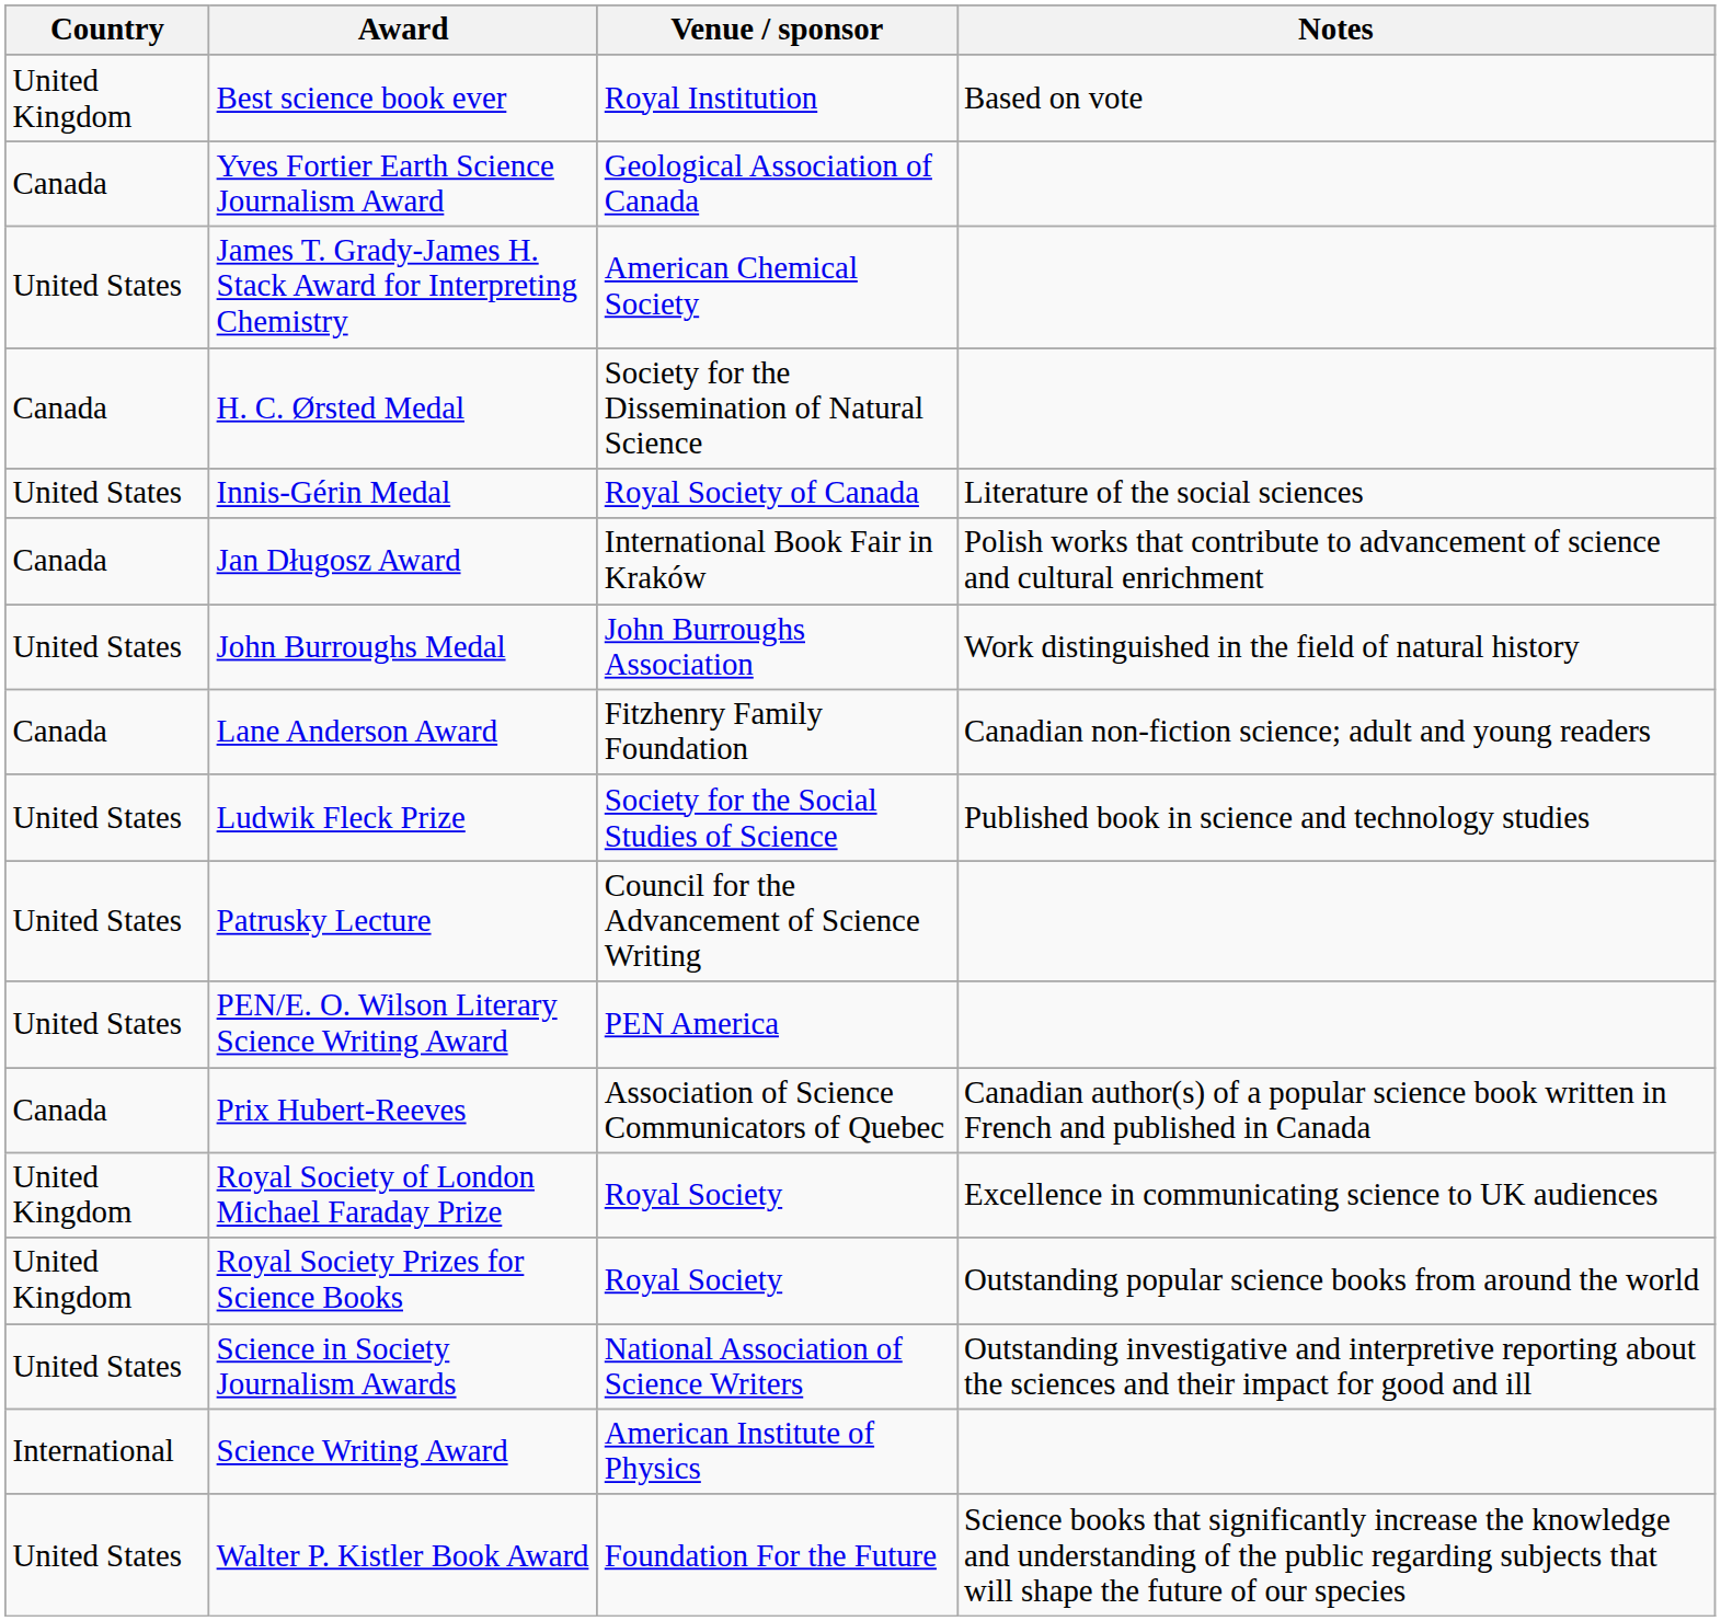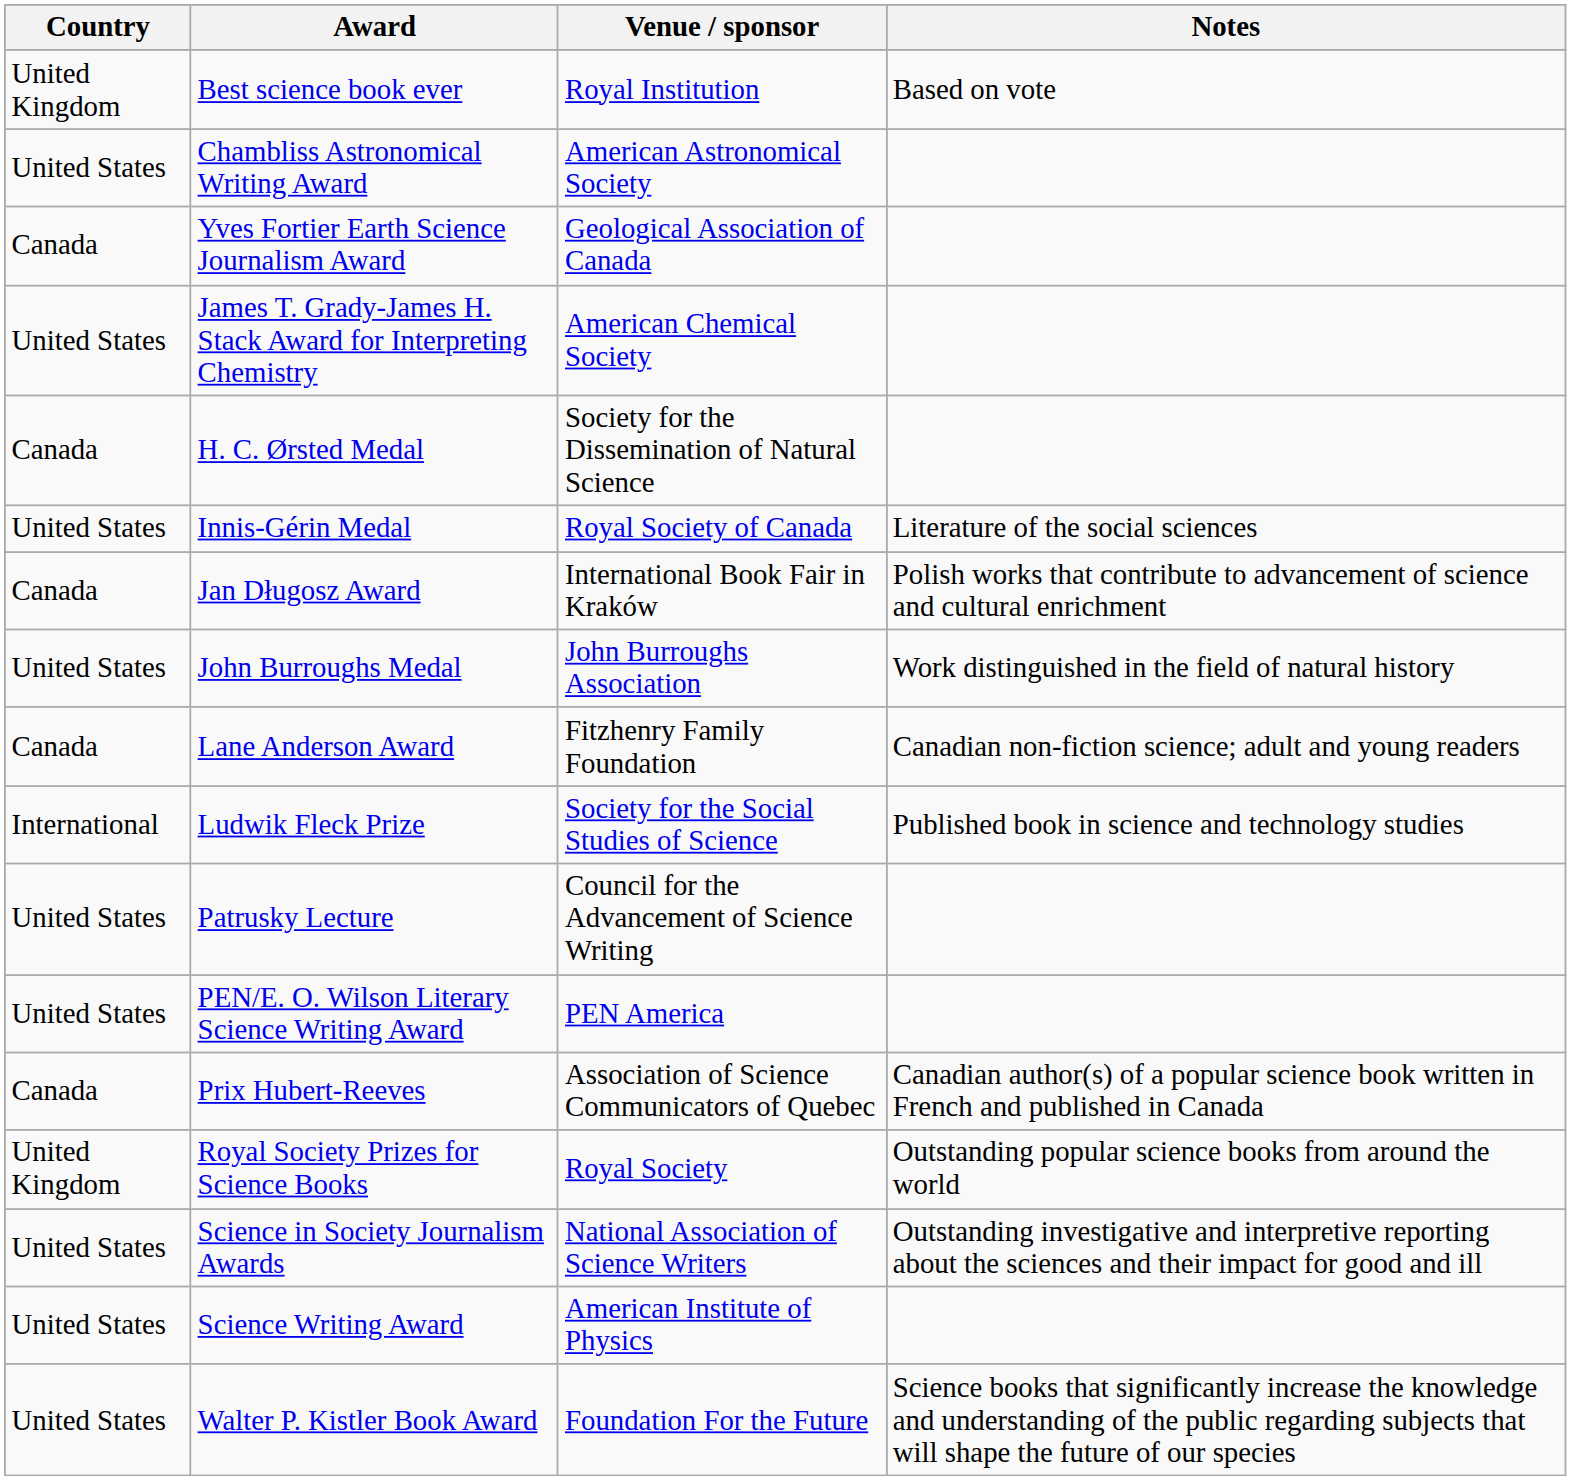+ row: United States | Chambliss Astronomical Writing Award | American Astronomical Society
Ludwik Fleck Prize | Country: United States -> International
- row: United Kingdom | Royal Society of London Michael Faraday Prize | Royal Society | Excellence in communicating science to UK audiences
Science Writing Award | Country: International -> United States
